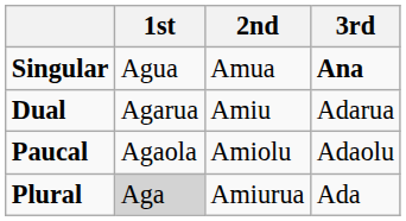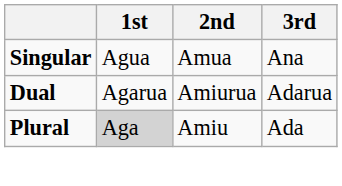Singular | 3rd: bold -> normal
Dual | 2nd: Amiu -> Amiurua
- row: Paucal | Agaola | Amiolu | Adaolu
Plural | 2nd: Amiurua -> Amiu
